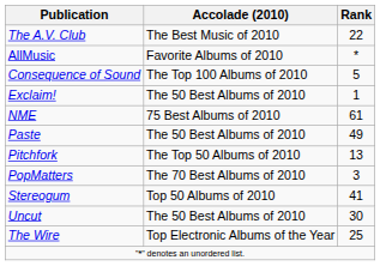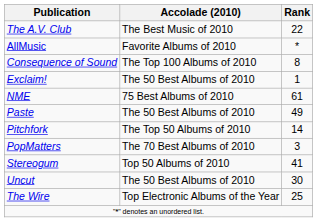Consequence of Sound | Rank: 5 -> 8
Pitchfork | Rank: 13 -> 14
